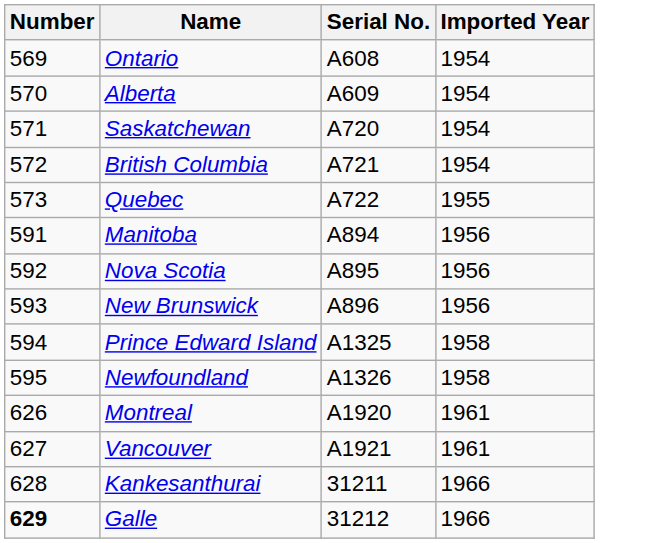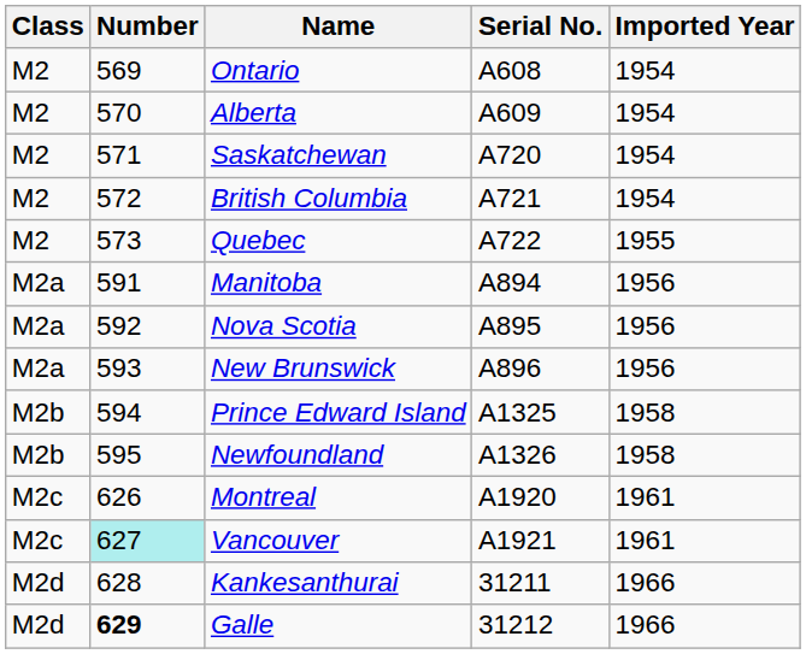+ column: Class | M2 | M2 | M2 | M2 | M2 | M2a | M2a | M2a | M2b | M2b | M2c | M2c | M2d | M2d
Vancouver | Number: no background -> paleturquoise background
